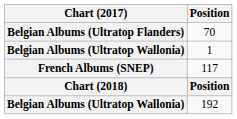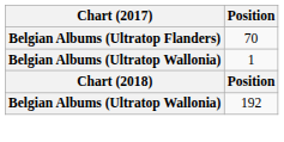- row: French Albums (SNEP) | 117
